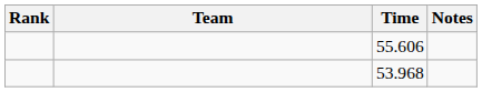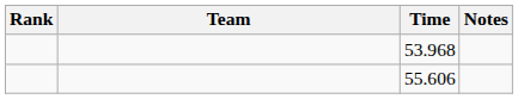rows swapped: 53.968 <-> 55.606
